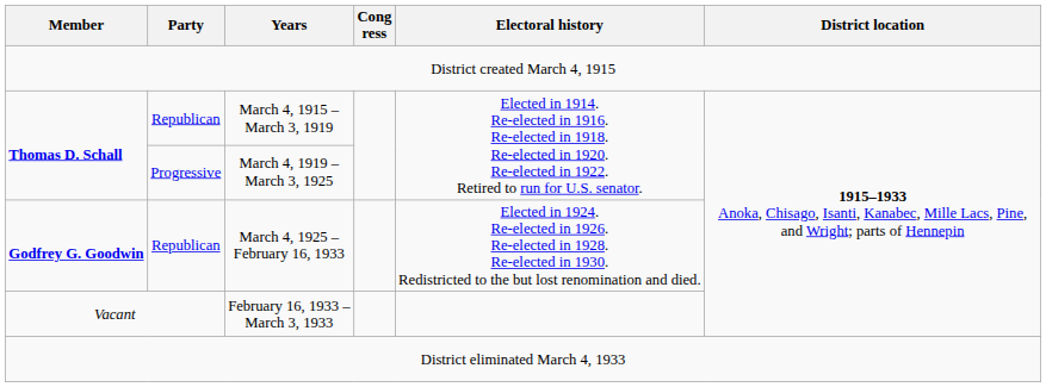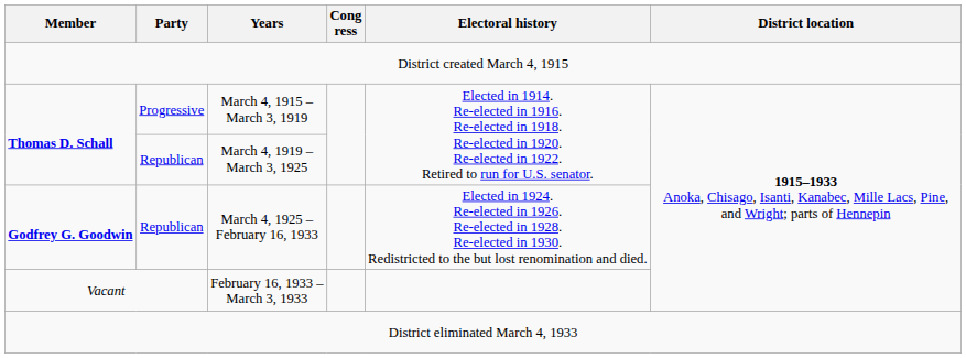March 4, 1915 – March 3, 1919 | Party: Republican -> Progressive
March 4, 1919 – March 3, 1925 | Party: Progressive -> Republican
